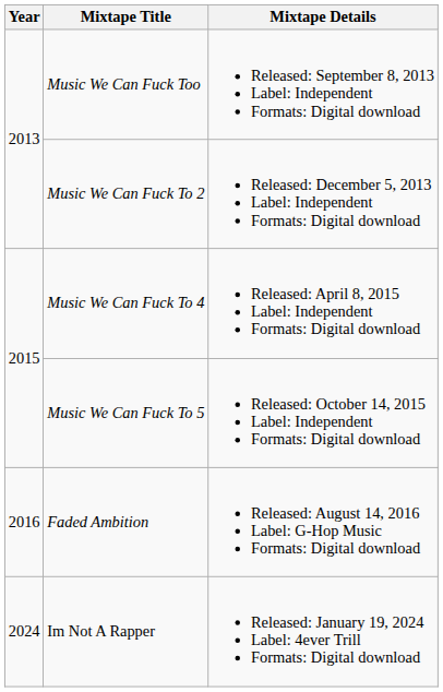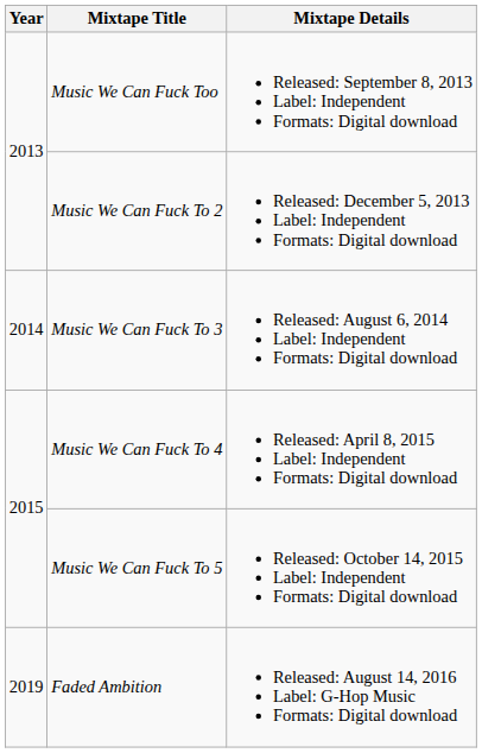+ row: 2014 | Music We Can Fuck To 3 | Released: August 6, 2014 Label: Independent Formats: Digital download
Faded Ambition | Year: 2016 -> 2019
- row: 2024 | Im Not A Rapper | Released: January 19, 2024 Label: 4ever Trill Formats: Digital download
